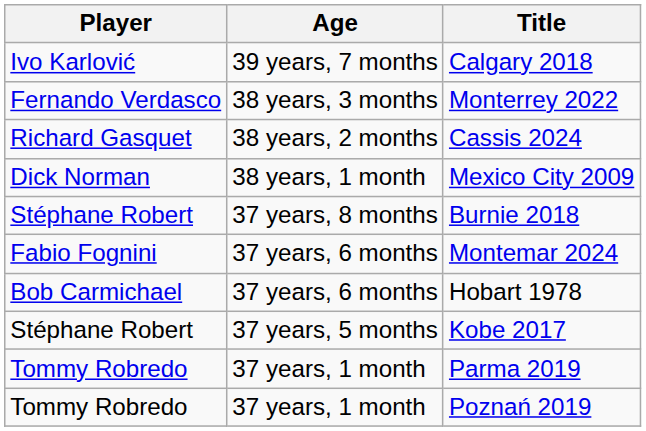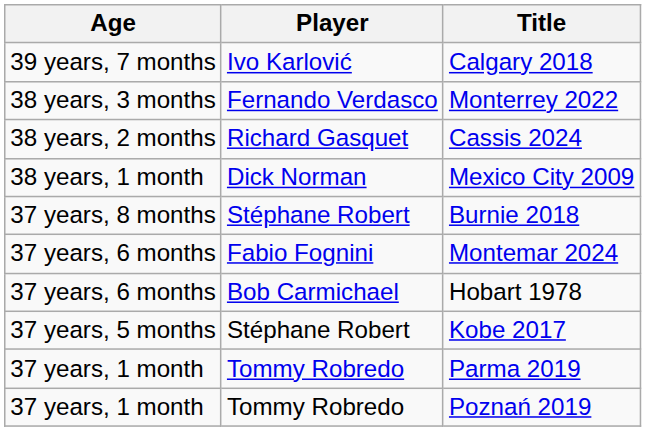columns swapped: Player <-> Age
